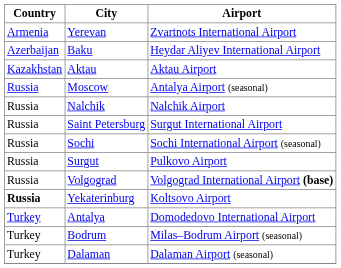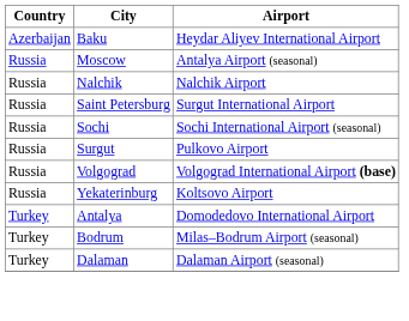- row: Armenia | Yerevan | Zvartnots International Airport
- row: Kazakhstan | Aktau | Aktau Airport
Yekaterinburg | Country: bold -> normal
